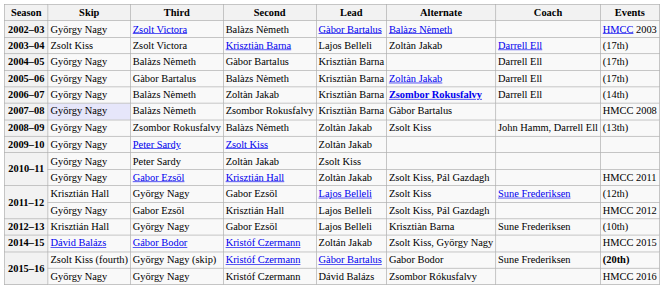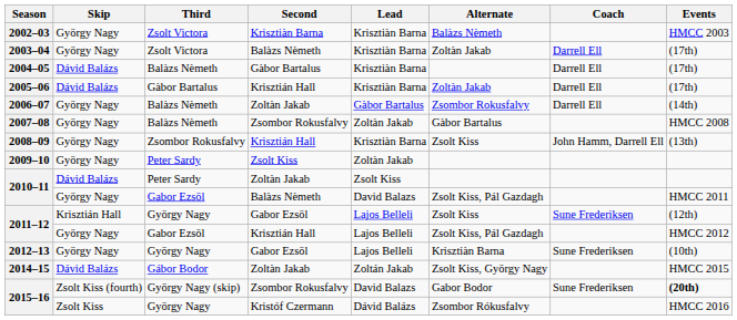2002–03 | Second: Balàzs Nèmeth -> Krisztiàn Barna
2002–03 | Lead: Gàbor Bartalus -> Krisztiàn Barna
2003–04 | Skip: Zsolt Kiss -> György Nagy
2003–04 | Second: Krisztiàn Barna -> Balàzs Nèmeth
2003–04 | Lead: Lajos Belleli -> Krisztiàn Barna
2004–05 | Skip: György Nagy -> Dávid Balázs
2005–06 | Skip: György Nagy -> Dávid Balázs
2005–06 | Second: Balàzs Nèmeth -> Krisztián Hall
2006–07 | Lead: Krisztiàn Barna -> Gàbor Bartalus
2006–07 | Alternate: bold -> normal
2007–08 | Skip: lavender background -> no background
2007–08 | Lead: Krisztiàn Barna -> Zoltàn Jakab
2008–09 | Second: Balàzs Nèmeth -> Krisztián Hall
2008–09 | Lead: Zoltàn Jakab -> Krisztiàn Barna
2010–11 / Peter Sardy | Skip: György Nagy -> Dávid Balázs
2010–11 / Gabor Ezsöl | Second: Krisztián Hall -> Balàzs Nèmeth
2010–11 / Gabor Ezsöl | Lead: Zoltàn Jakab -> David Balazs
2012–13 | Skip: Krisztián Hall -> György Nagy
2014–15 | Second: Kristóf Czermann -> Zoltàn Jakab
2015–16 / György Nagy (skip) | Second: Kristóf Czermann -> Zsombor Rokusfalvy
2015–16 / György Nagy (skip) | Lead: Gàbor Bartalus -> David Balazs
2015–16 / György Nagy | Skip: György Nagy -> Zsolt Kiss
